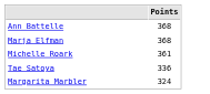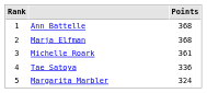+ column: Rank | 1 | 2 | 3 | 4 | 5
